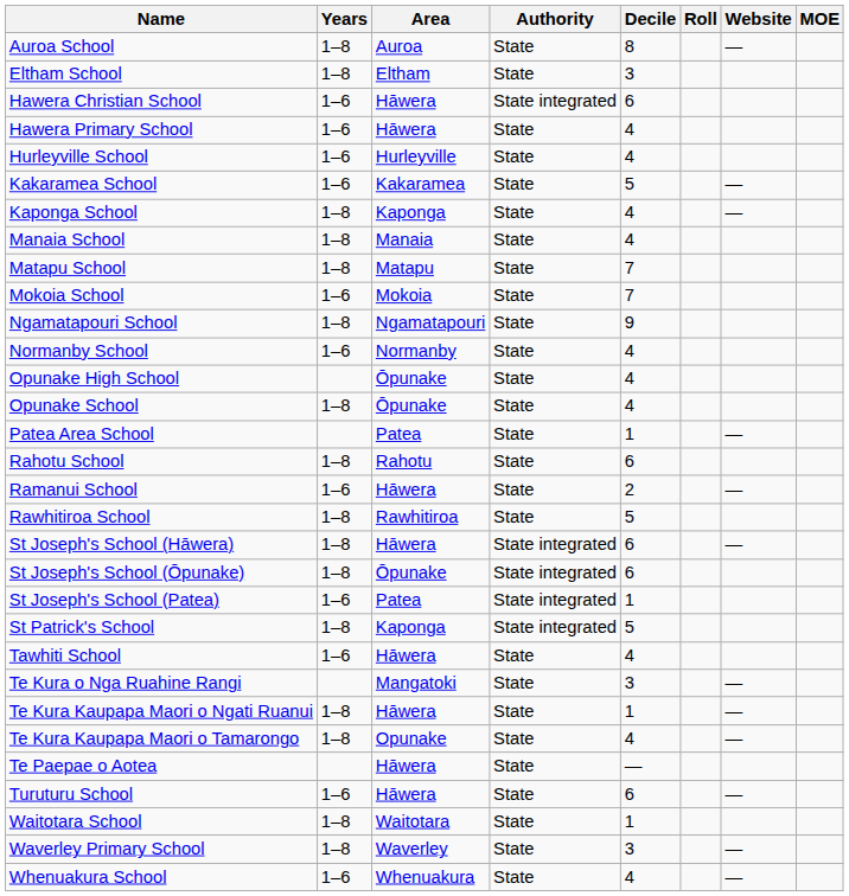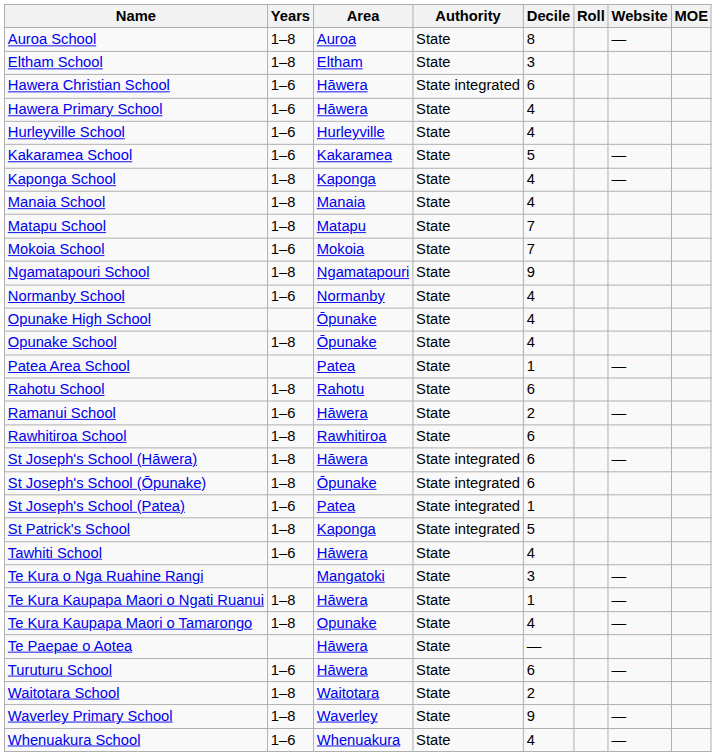Rawhitiroa School | Decile: 5 -> 6
Waitotara School | Decile: 1 -> 2
Waverley Primary School | Decile: 3 -> 9
